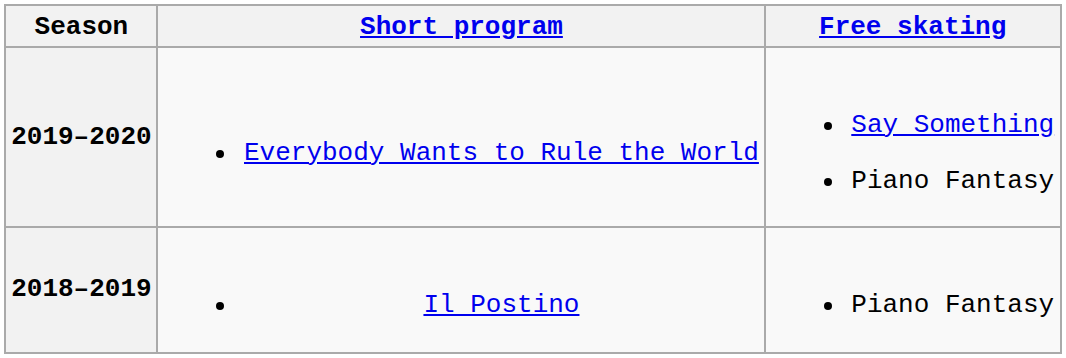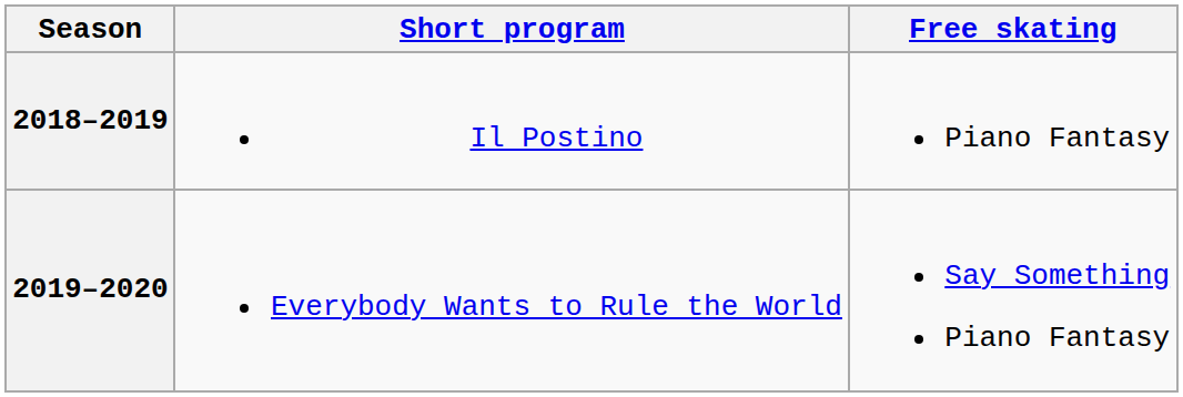rows swapped: 2019–2020 <-> 2018–2019
